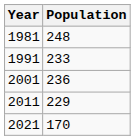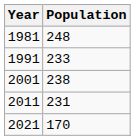2001 | Population: 236 -> 238
2011 | Population: 229 -> 231
